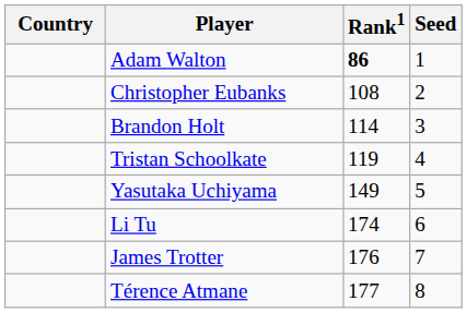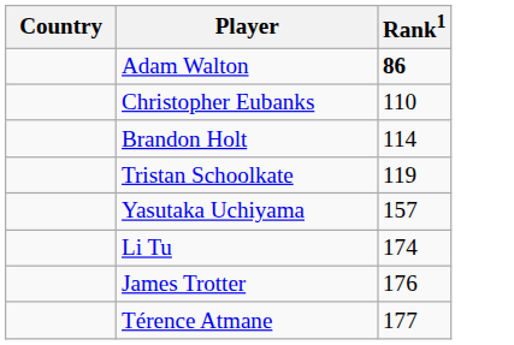- column: Seed | 1 | 2 | 3 | 4 | 5 | 6 | 7 | 8
Christopher Eubanks | Rank1: 108 -> 110
Yasutaka Uchiyama | Rank1: 149 -> 157
